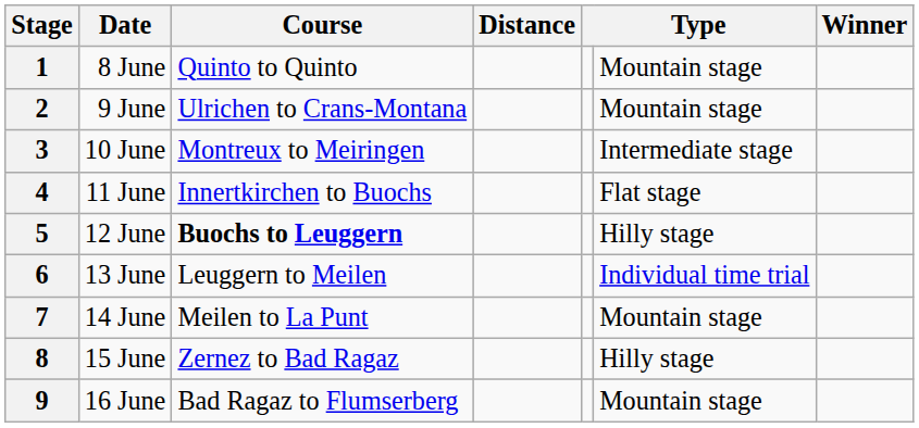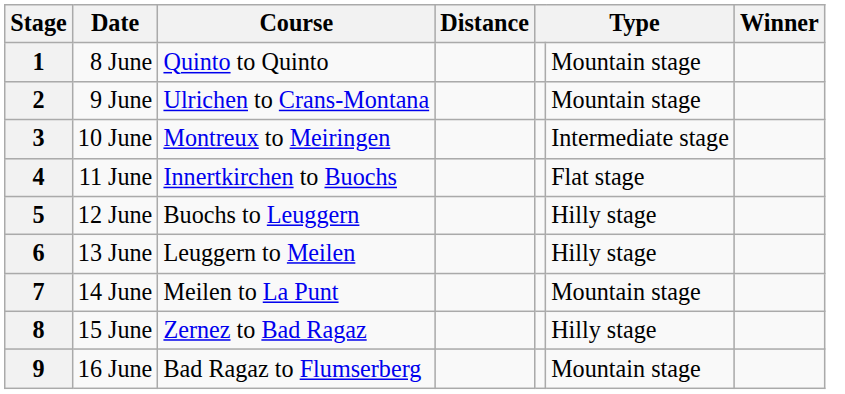5 | Course: bold -> normal
6 | column 6: Individual time trial -> Hilly stage
